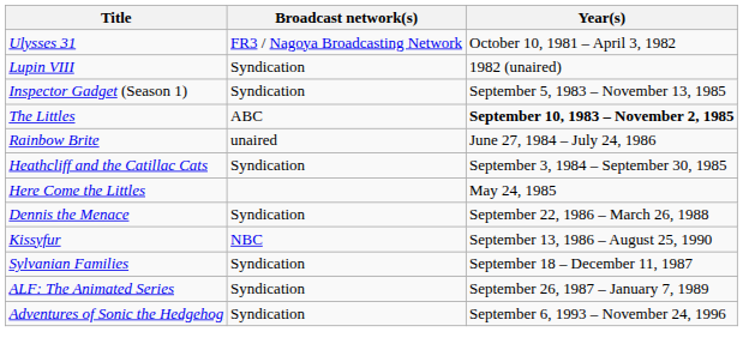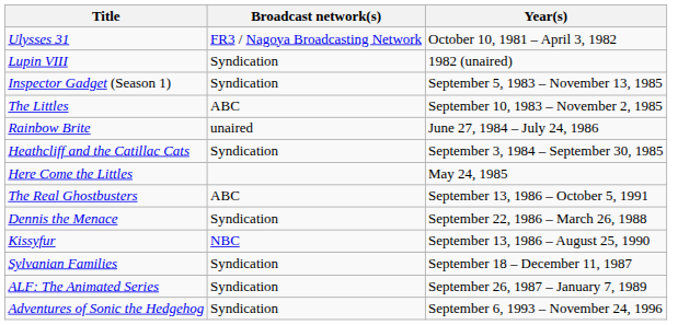The Littles | Year(s): bold -> normal
+ row: The Real Ghostbusters | ABC | September 13, 1986 – October 5, 1991
